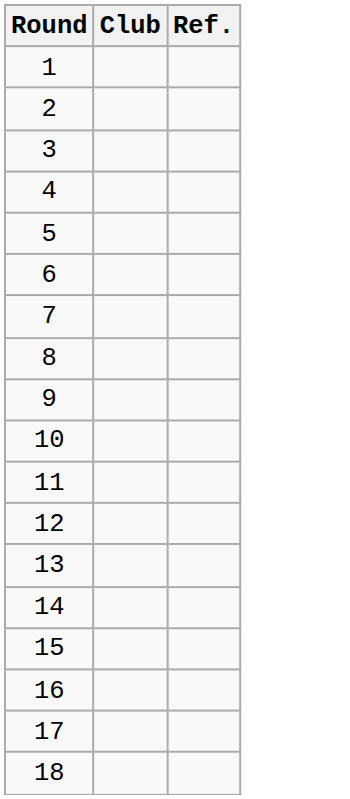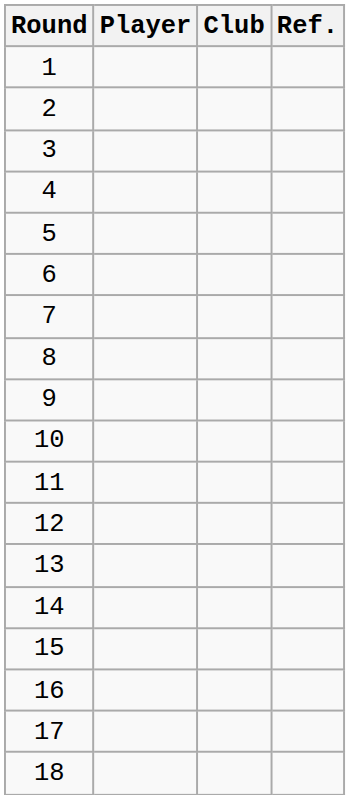+ column: Player
